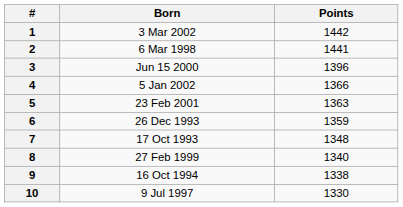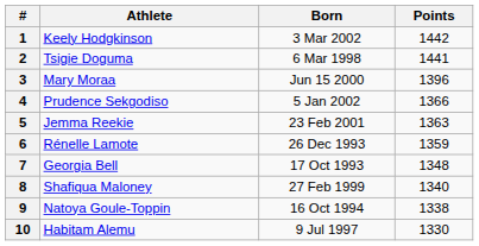+ column: Athlete | Keely Hodgkinson | Tsigie Doguma | Mary Moraa | Prudence Sekgodiso | Jemma Reekie | Rénelle Lamote | Georgia Bell | Shafiqua Maloney | Natoya Goule-Toppin | Habitam Alemu
